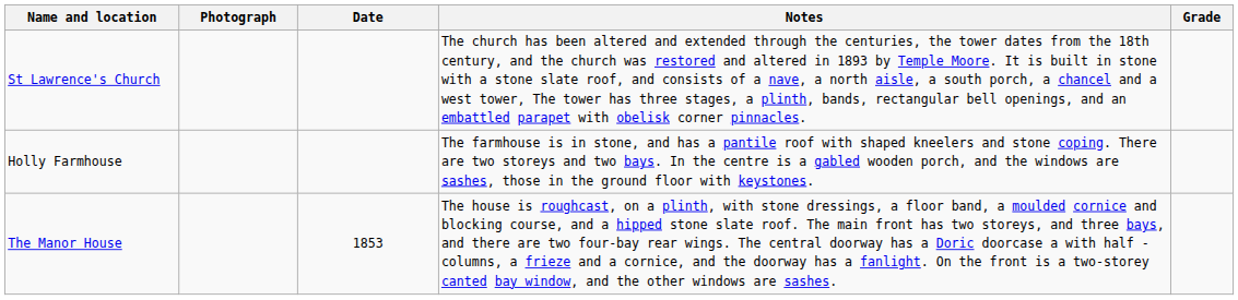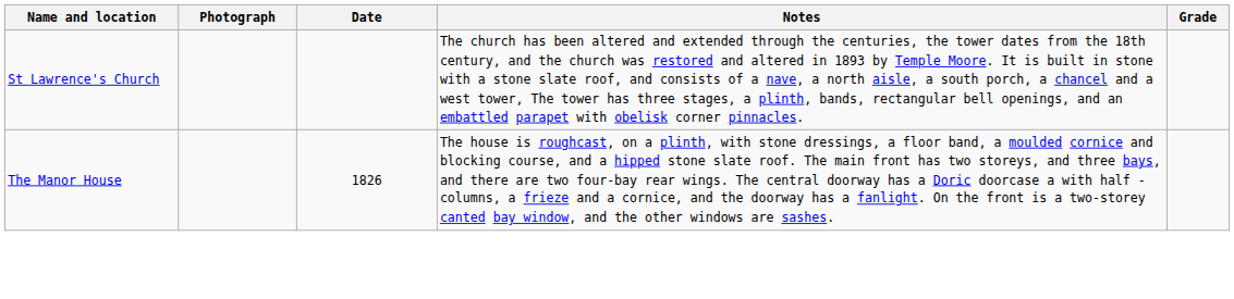- row: Holly Farmhouse | The farmhouse is in stone, and has a pantile roof with shaped kneelers and stone coping. There are two storeys and two bays. In the centre is a gabled wooden porch, and the windows are sashes, those in the ground floor with keystones.
The Manor House | Date: 1853 -> 1826
